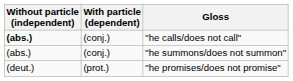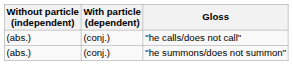"he calls/does not call" | Without particle (independent): bold -> normal
- row: (deut.) | (prot.) | "he promises/does not promise"
